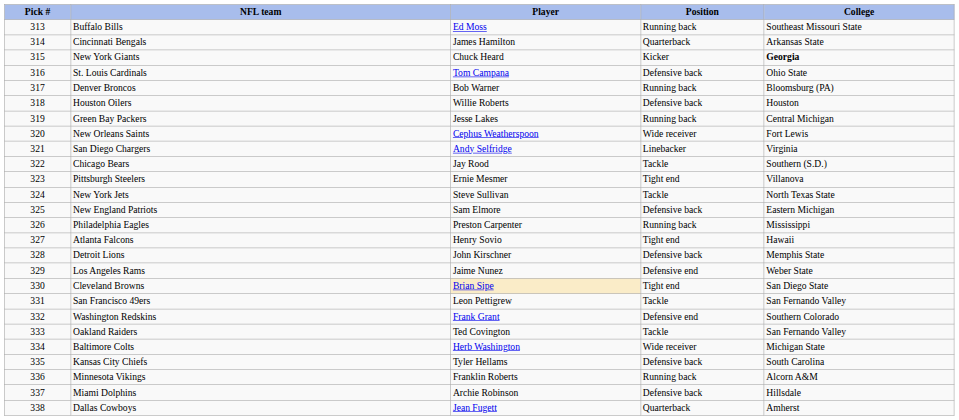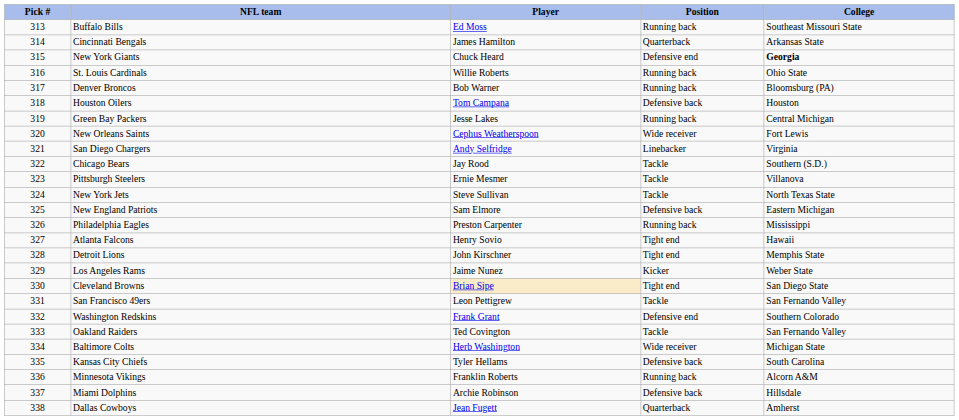New York Giants | Position: Kicker -> Defensive end
St. Louis Cardinals | Player: Tom Campana -> Willie Roberts
St. Louis Cardinals | Position: Defensive back -> Running back
Houston Oilers | Player: Willie Roberts -> Tom Campana
Pittsburgh Steelers | Position: Tight end -> Tackle
Detroit Lions | Position: Defensive back -> Tight end
Los Angeles Rams | Position: Defensive end -> Kicker
